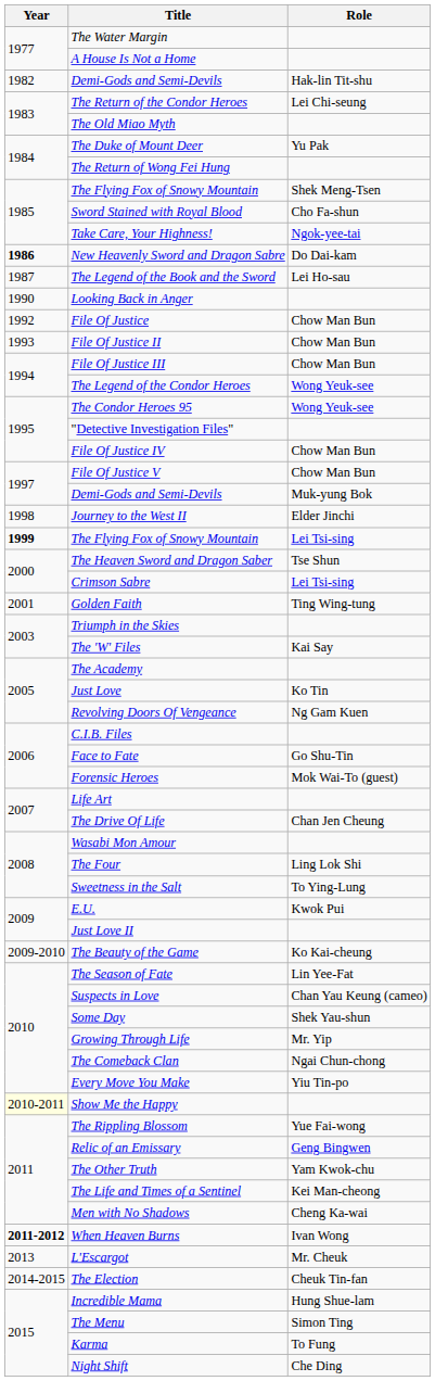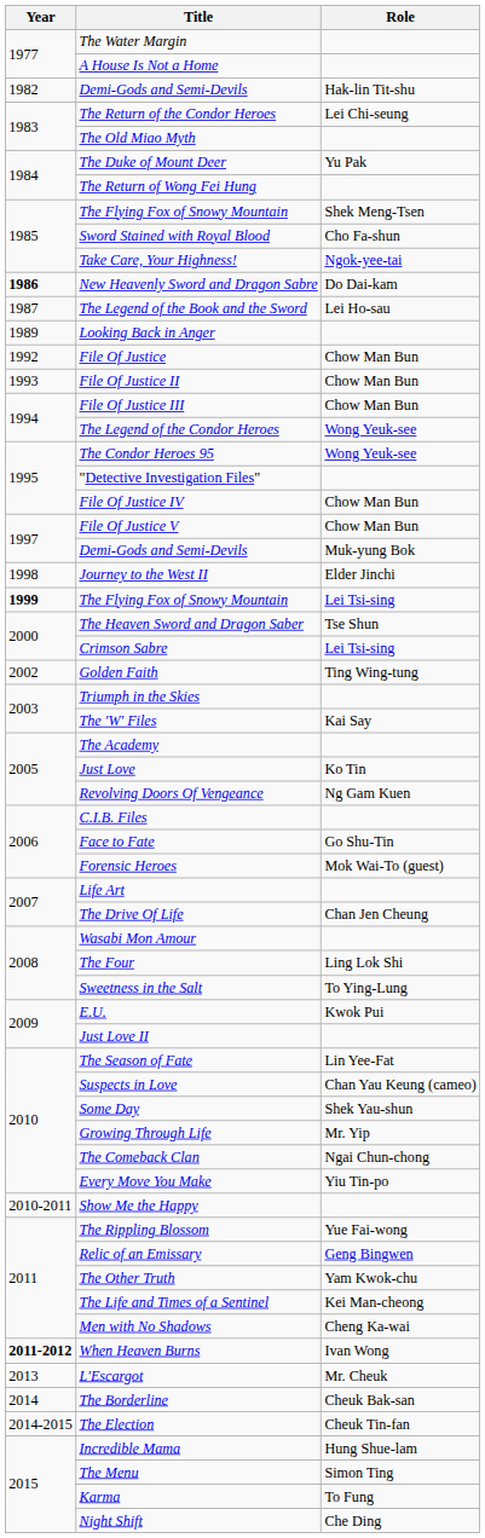Looking Back in Anger | Year: 1990 -> 1989
Golden Faith | Year: 2001 -> 2002
- row: 2009-2010 | The Beauty of the Game | Ko Kai-cheung
Show Me the Happy | Year: lightyellow background -> no background
+ row: 2014 | The Borderline | Cheuk Bak-san
